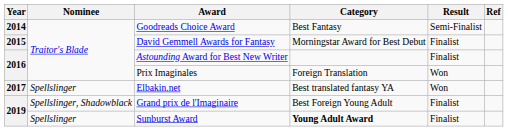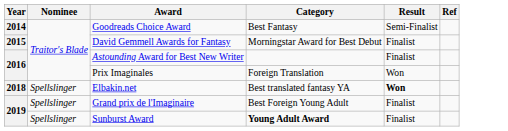Elbakin.net | Year: 2017 -> 2018
Elbakin.net | Result: normal -> bold
Grand prix de l'Imaginaire | Nominee: Spellslinger, Shadowblack -> Spellslinger
